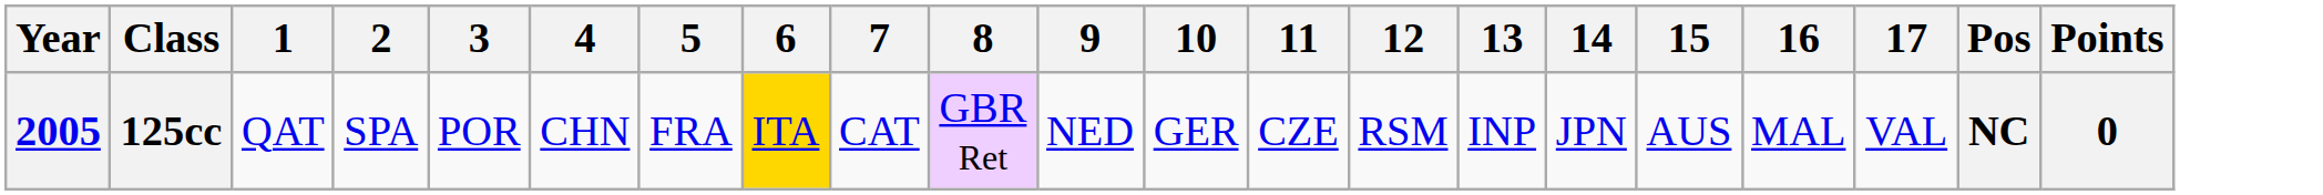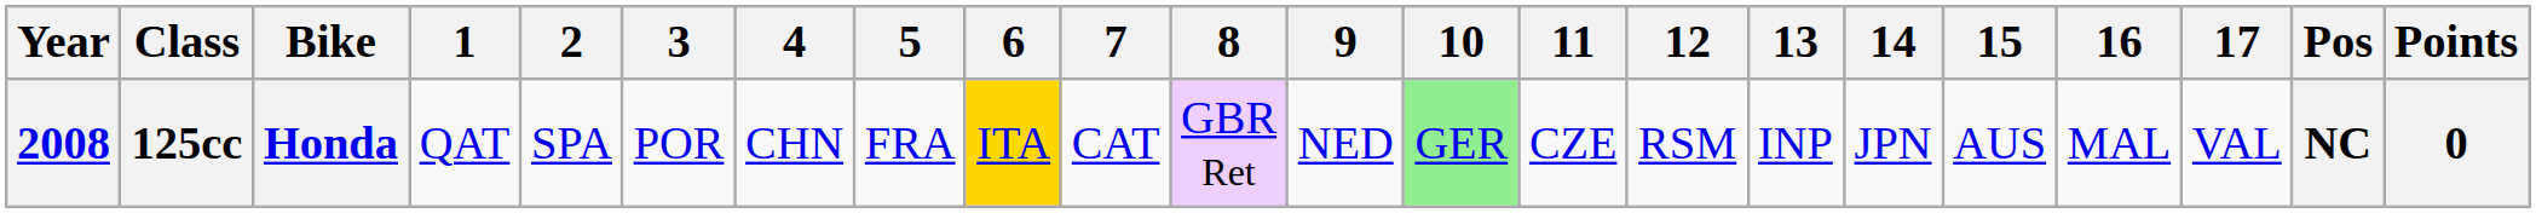+ column: Bike | Honda
125cc | Year: 2005 -> 2008
125cc | 10: no background -> lightgreen background
